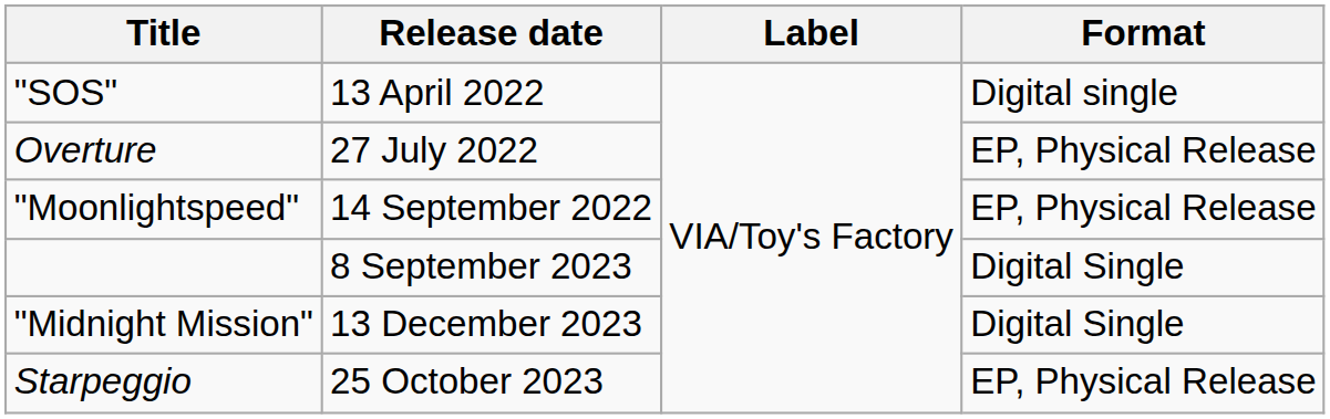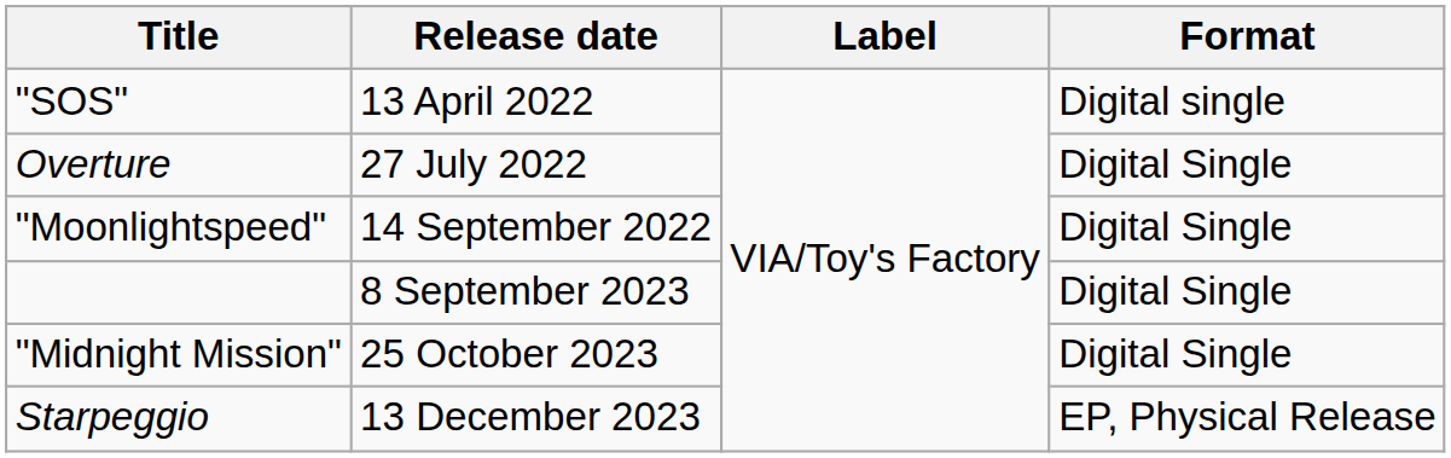Overture | Format: EP, Physical Release -> Digital Single
"Moonlightspeed" | Format: EP, Physical Release -> Digital Single
"Midnight Mission" | Release date: 13 December 2023 -> 25 October 2023
Starpeggio | Release date: 25 October 2023 -> 13 December 2023
